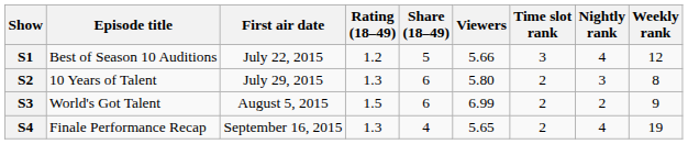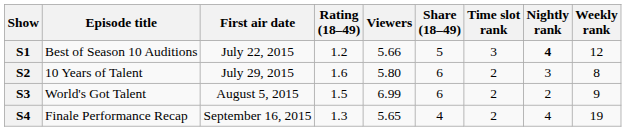columns swapped: Share (18–49) <-> Viewers
S1 | Nightly rank: normal -> bold
S2 | Rating (18–49): 1.3 -> 1.6
